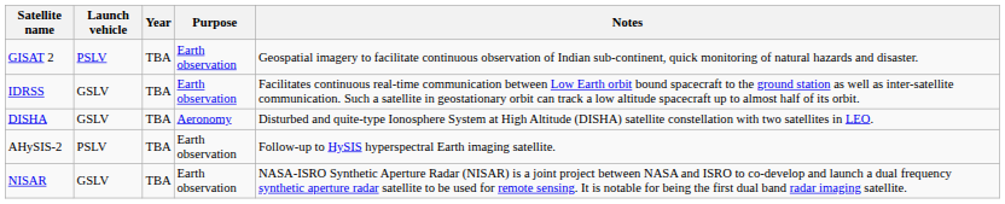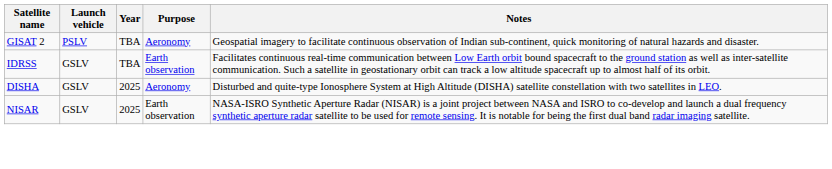GISAT 2 | Purpose: Earth observation -> Aeronomy
DISHA | Year: TBA -> 2025
- row: AHySIS-2 | PSLV | TBA | Earth observation | Follow-up to HySIS hyperspectral Earth imaging satellite.
NISAR | Year: TBA -> 2025
